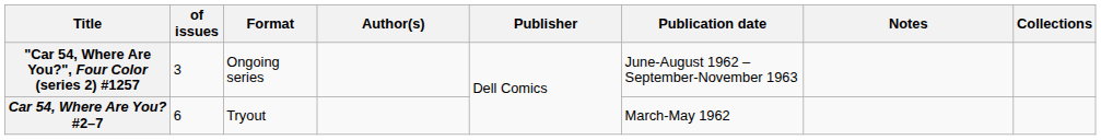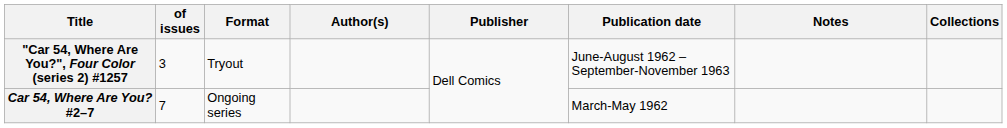"Car 54, Where Are You?", Four Color (series 2) #1257 | Format: Ongoing series -> Tryout
Car 54, Where Are You? #2–7 | of issues: 6 -> 7
Car 54, Where Are You? #2–7 | Format: Tryout -> Ongoing series
